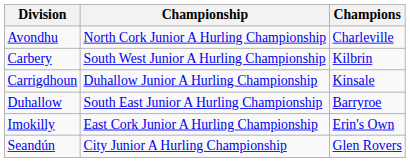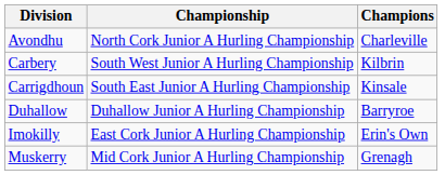Carrigdhoun | Championship: Duhallow Junior A Hurling Championship -> South East Junior A Hurling Championship
Duhallow | Championship: South East Junior A Hurling Championship -> Duhallow Junior A Hurling Championship
+ row: Muskerry | Mid Cork Junior A Hurling Championship | Grenagh
- row: Seandún | City Junior A Hurling Championship | Glen Rovers
